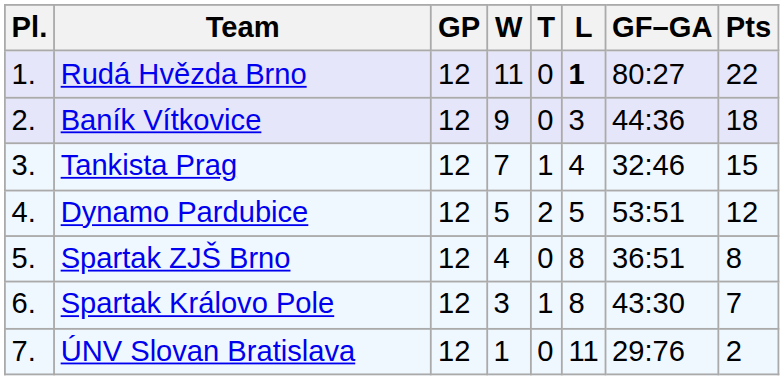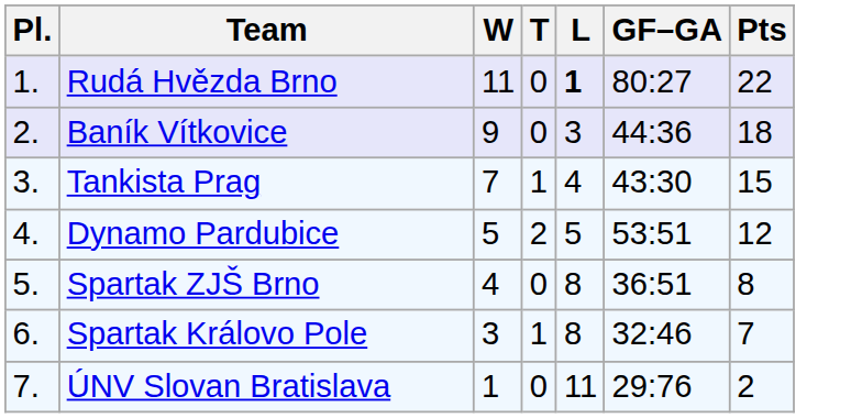- column: GP | 12 | 12 | 12 | 12 | 12 | 12 | 12
Tankista Prag | GF–GA: 32:46 -> 43:30
Spartak Královo Pole | GF–GA: 43:30 -> 32:46
